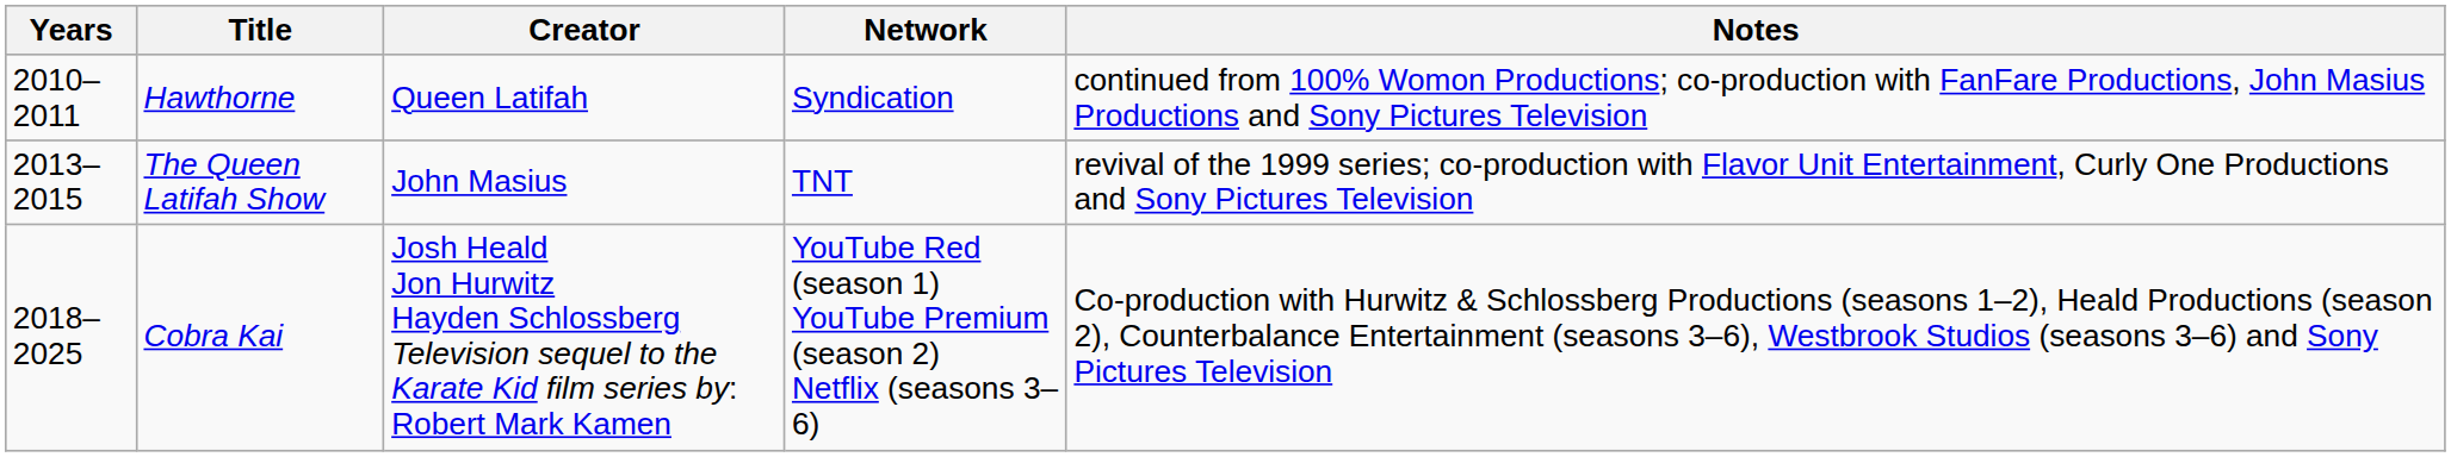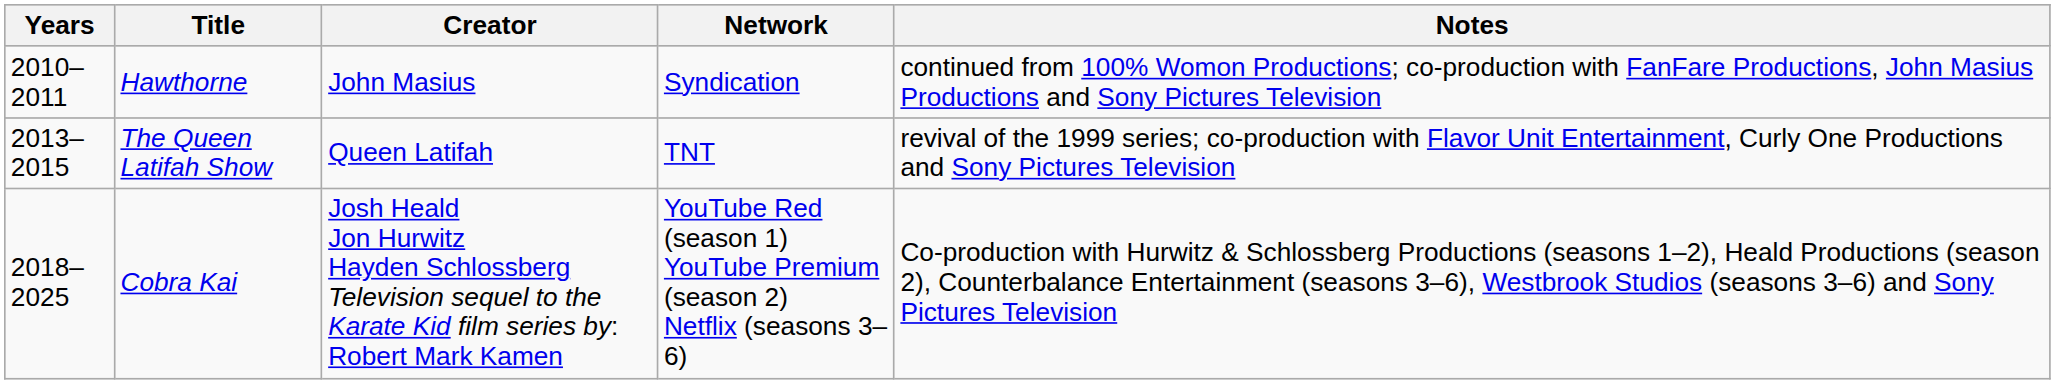Hawthorne | Creator: Queen Latifah -> John Masius
The Queen Latifah Show | Creator: John Masius -> Queen Latifah
